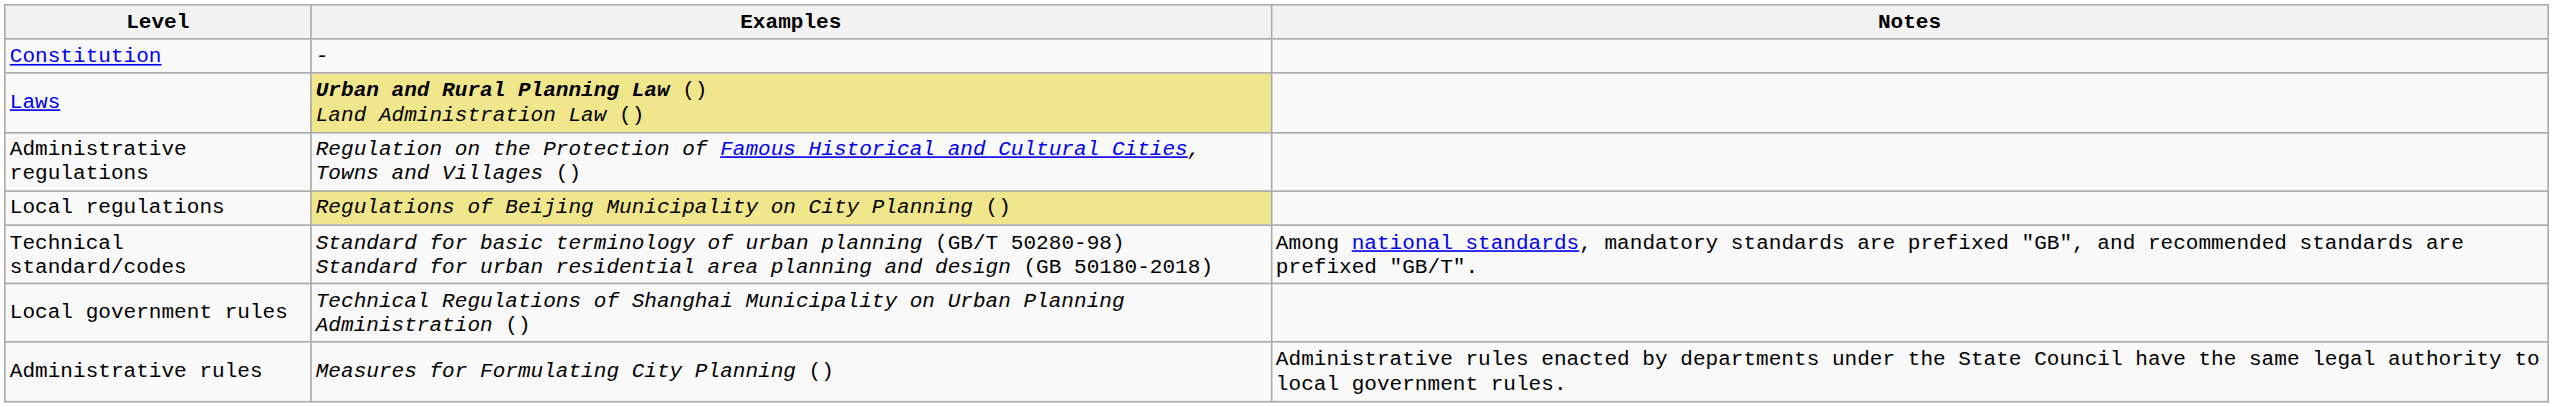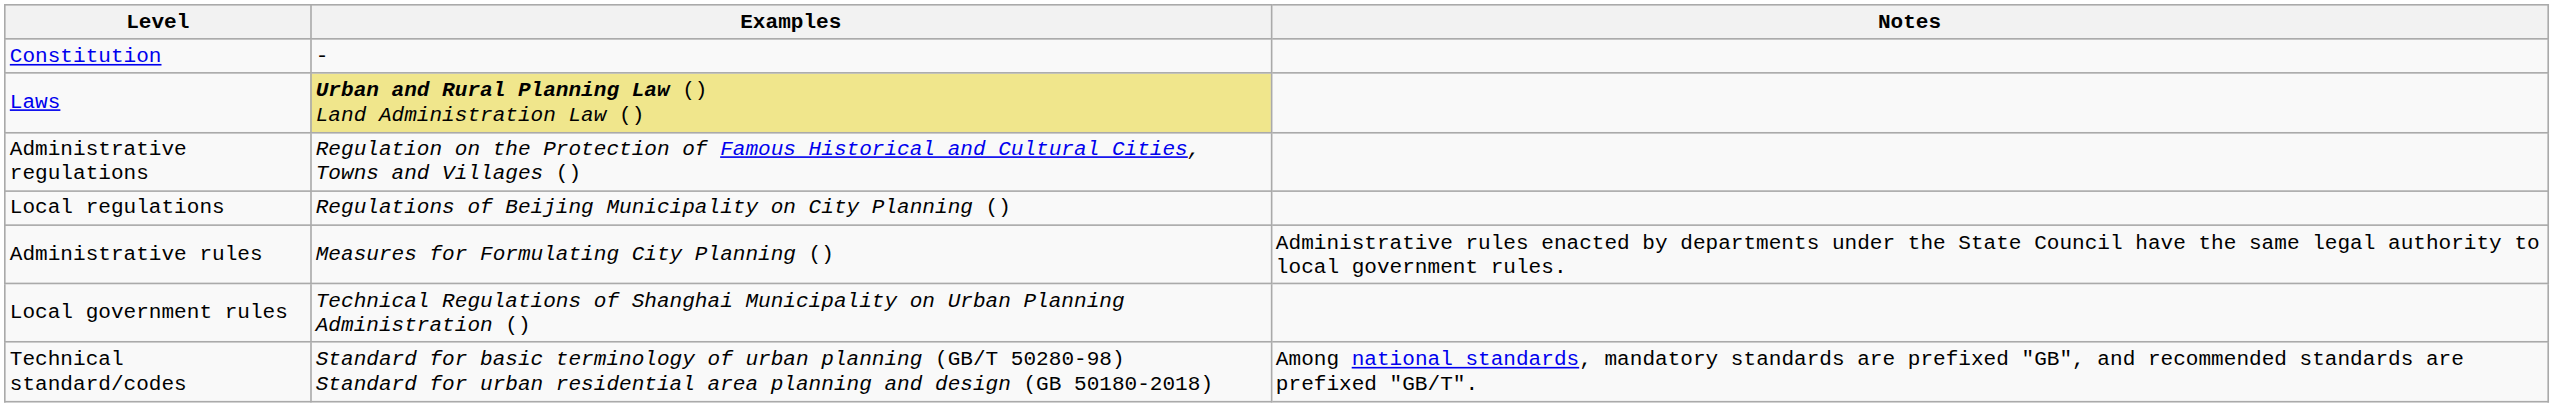Local regulations | Examples: khaki background -> no background
rows swapped: Administrative rules <-> Technical standard/codes
